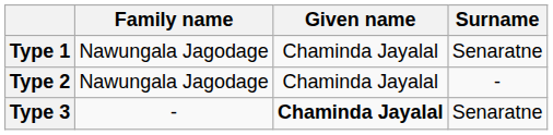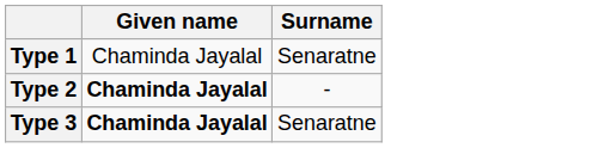- column: Family name | Nawungala Jagodage | Nawungala Jagodage | -
Type 2 | Given name: normal -> bold
